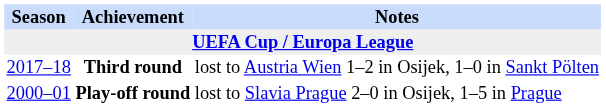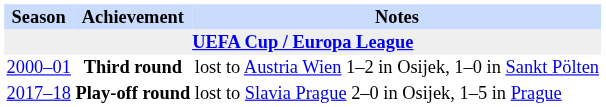Third round | Season: 2017–18 -> 2000–01
Play-off round | Season: 2000–01 -> 2017–18
